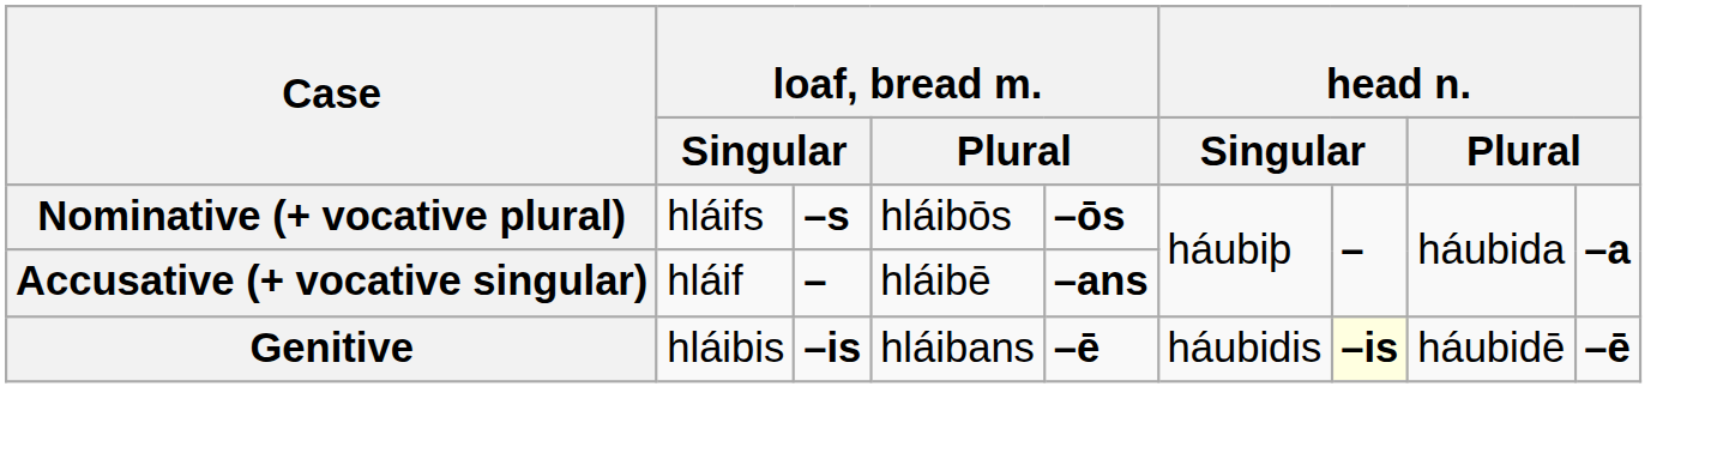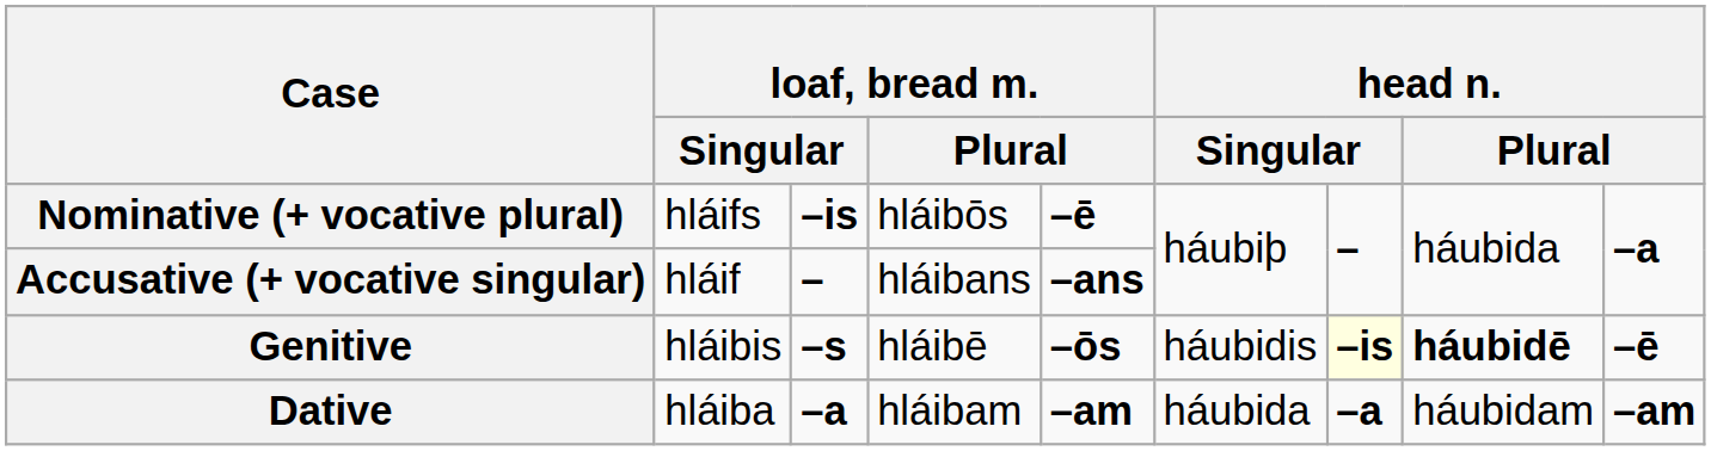Nominative (+ vocative plural) | column 3: –s -> –is
Nominative (+ vocative plural) | column 5: –ōs -> –ē
Accusative (+ vocative singular) | column 4: hláibē -> hláibans
Genitive | column 3: –is -> –s
Genitive | column 4: hláibans -> hláibē
Genitive | column 5: –ē -> –ōs
Genitive | column 8: normal -> bold
+ row: Dative | hláiba | –a | hláibam | –am | háubida | –a | háubidam | –am
